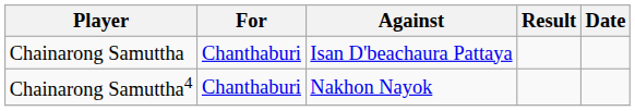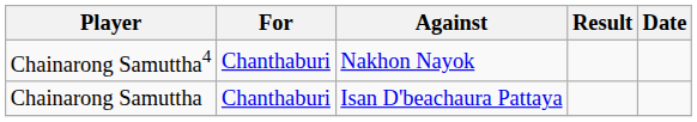rows swapped: Chainarong Samuttha <-> Chainarong Samuttha4
